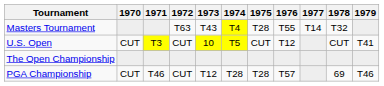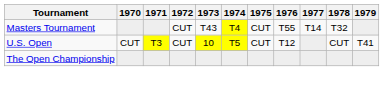Masters Tournament | 1972: T63 -> CUT
Masters Tournament | 1975: T28 -> CUT
- row: PGA Championship | CUT | T46 | CUT | T12 | T28 | T28 | T57 | 69 | T46
